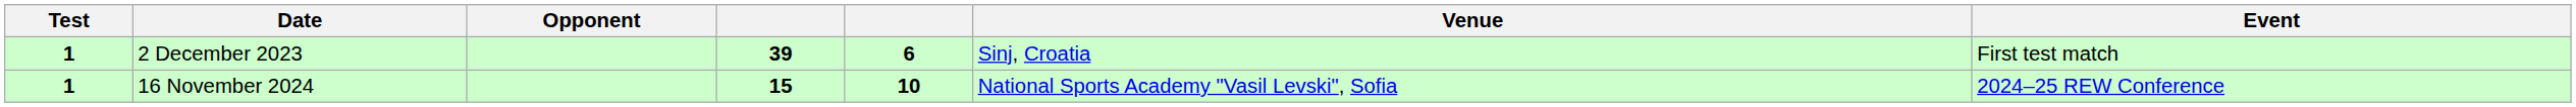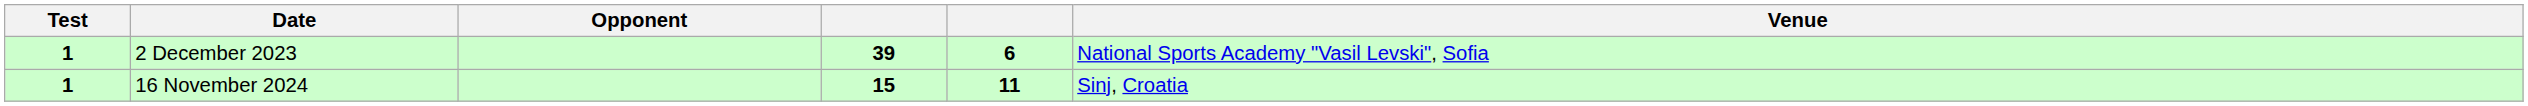- column: Event | First test match | 2024–25 REW Conference
2 December 2023 | Venue: Sinj, Croatia -> National Sports Academy "Vasil Levski", Sofia
16 November 2024 | column 5: 10 -> 11
16 November 2024 | Venue: National Sports Academy "Vasil Levski", Sofia -> Sinj, Croatia
